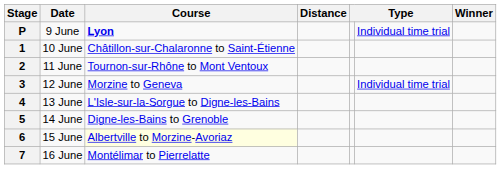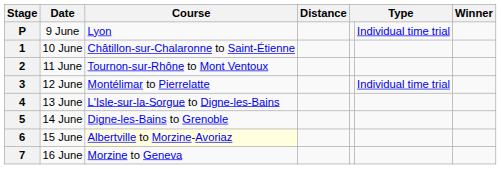P | Course: bold -> normal
3 | Course: Morzine to Geneva -> Montélimar to Pierrelatte
7 | Course: Montélimar to Pierrelatte -> Morzine to Geneva
